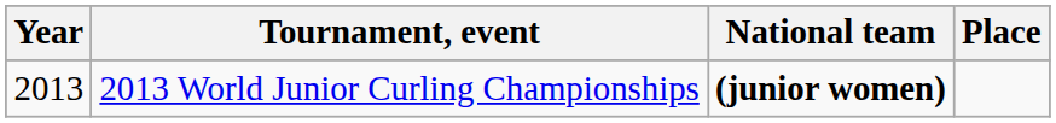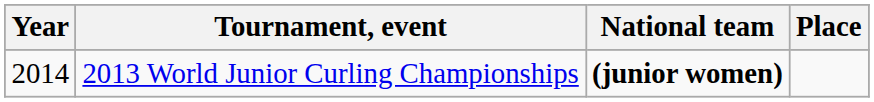2013 World Junior Curling Championships | Year: 2013 -> 2014
